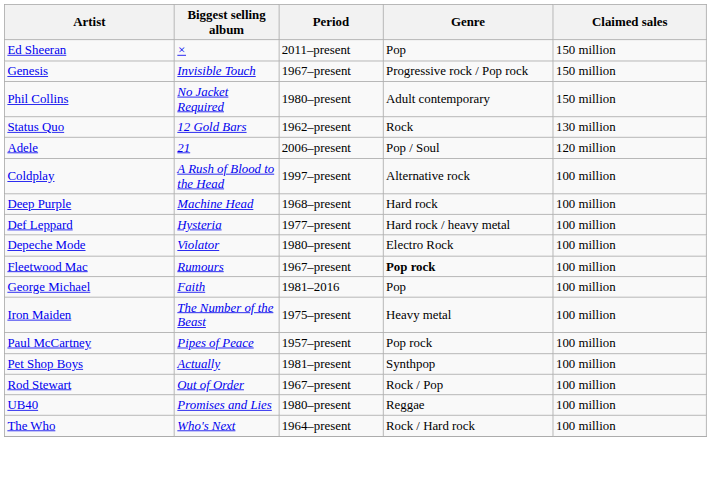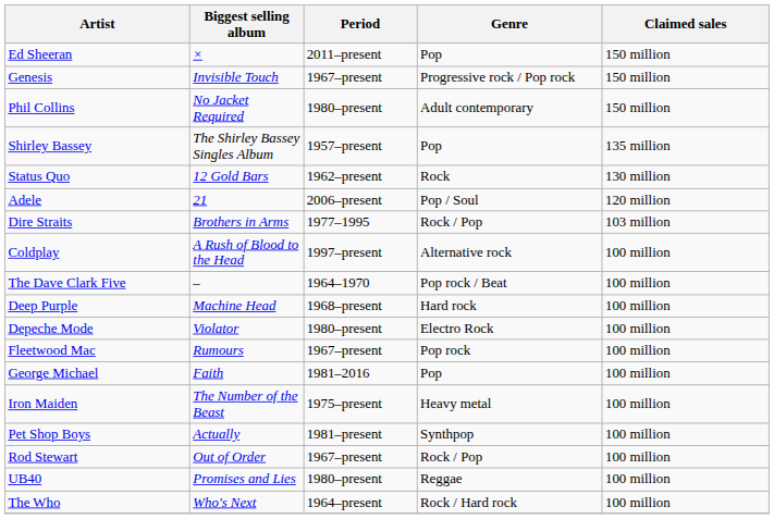+ row: Shirley Bassey | The Shirley Bassey Singles Album | 1957–present | Pop | 135 million
+ row: Dire Straits | Brothers in Arms | 1977–1995 | Rock / Pop | 103 million
+ row: The Dave Clark Five | – | 1964–1970 | Pop rock / Beat | 100 million
- row: Def Leppard | Hysteria | 1977–present | Hard rock / heavy metal | 100 million
Fleetwood Mac | Genre: bold -> normal
- row: Paul McCartney | Pipes of Peace | 1957–present | Pop rock | 100 million
